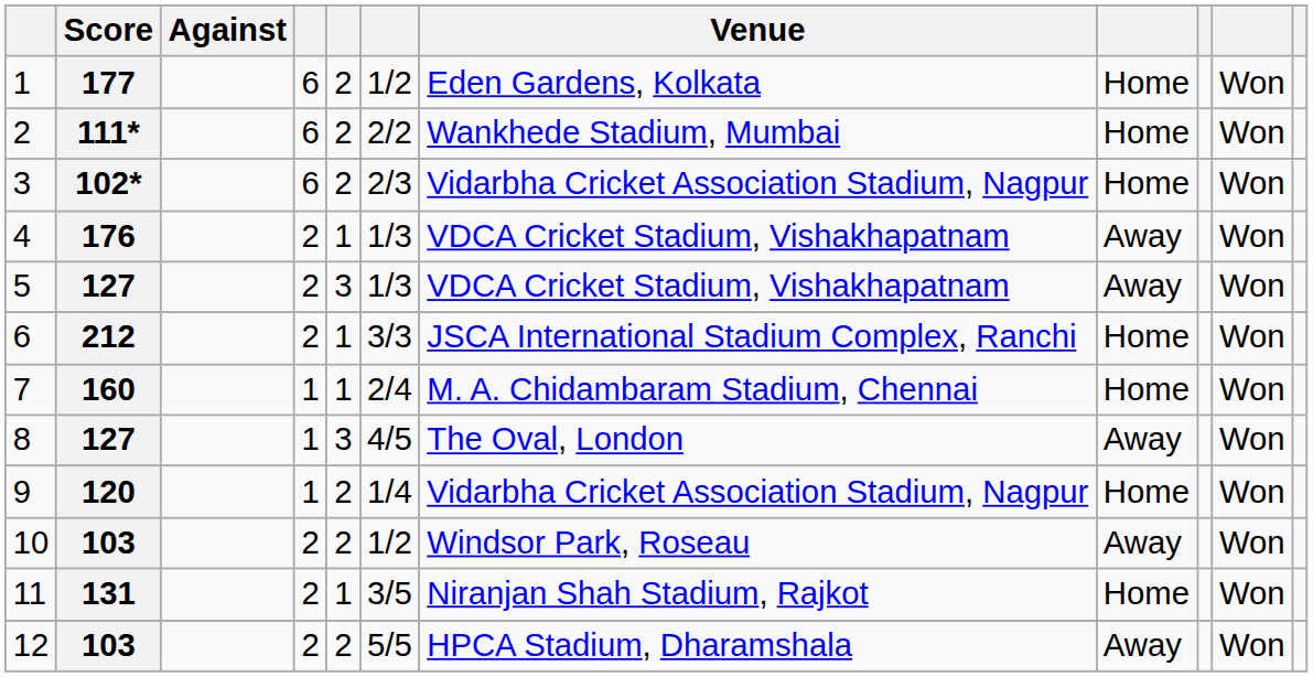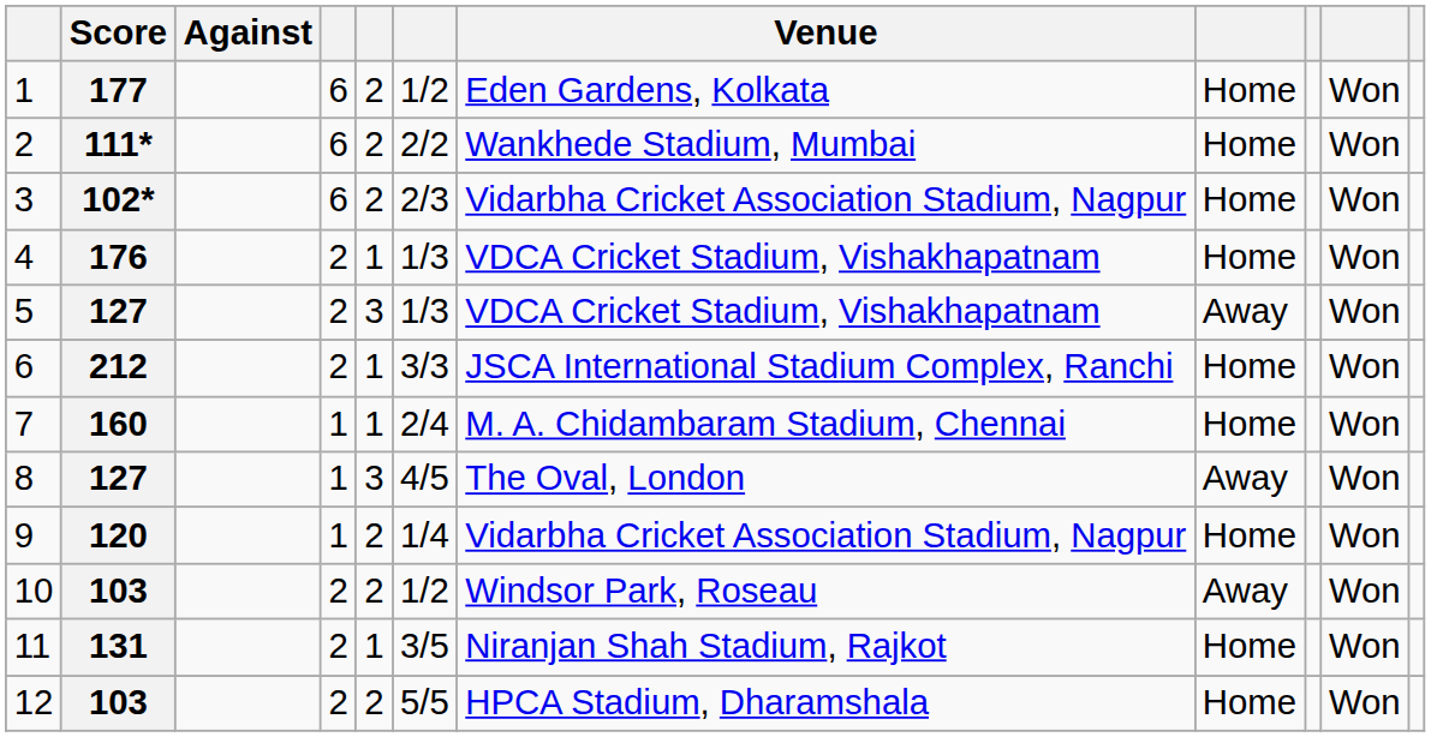4 | column 8: Away -> Home
12 | column 8: Away -> Home
